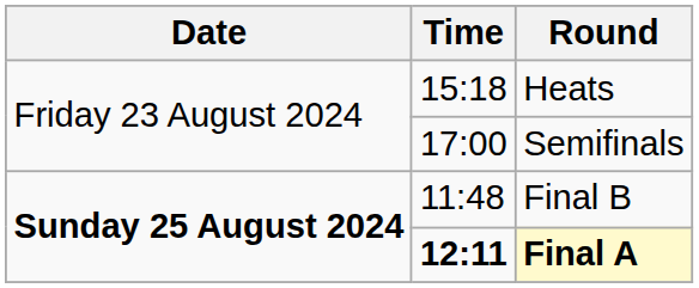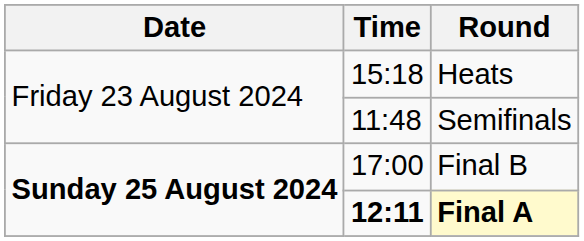Semifinals | Time: 17:00 -> 11:48
Final B | Time: 11:48 -> 17:00
